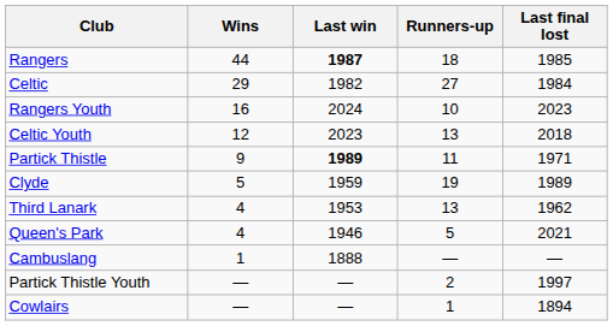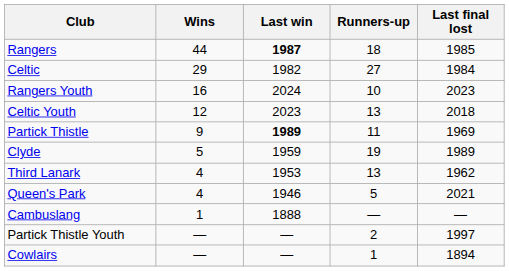Partick Thistle | Last final lost: 1971 -> 1969
